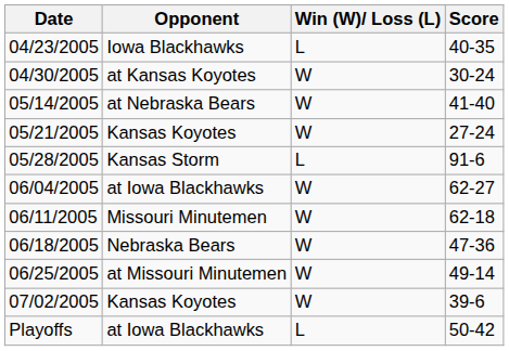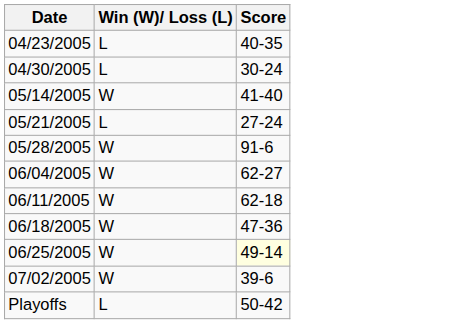- column: Opponent | Iowa Blackhawks | at Kansas Koyotes | at Nebraska Bears | Kansas Koyotes | Kansas Storm | at Iowa Blackhawks | Missouri Minutemen | Nebraska Bears | at Missouri Minutemen | Kansas Koyotes | at Iowa Blackhawks
04/30/2005 | Win (W)/ Loss (L): W -> L
05/21/2005 | Win (W)/ Loss (L): W -> L
05/28/2005 | Win (W)/ Loss (L): L -> W
06/25/2005 | Score: no background -> lightyellow background
